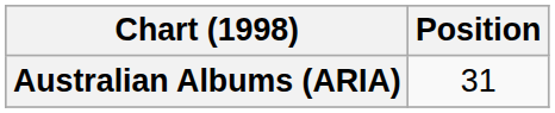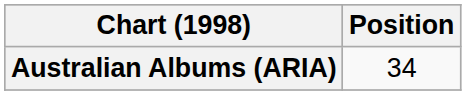Australian Albums (ARIA) | Position: 31 -> 34
